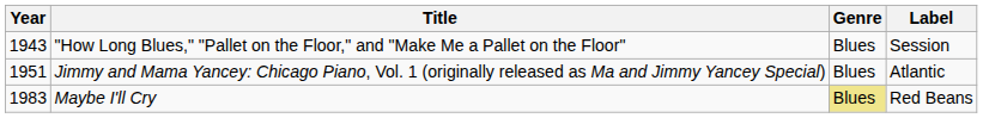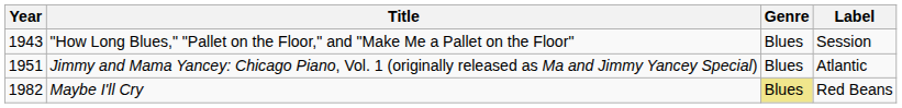Maybe I'll Cry | Year: 1983 -> 1982
